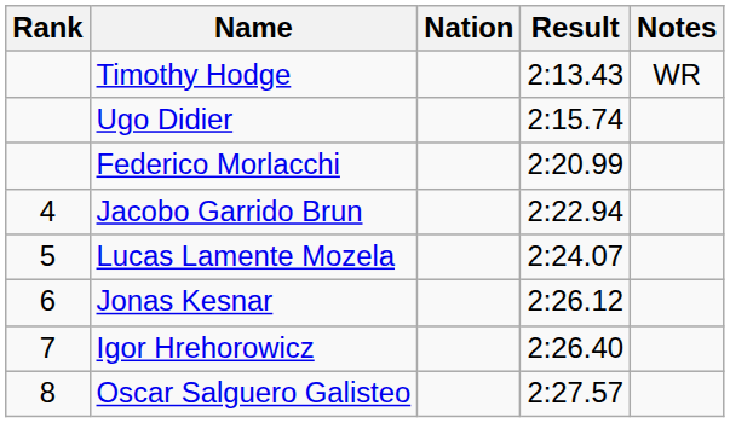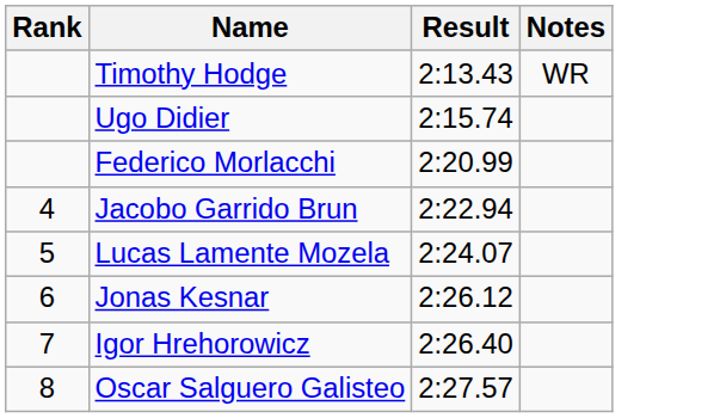- column: Nation
